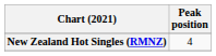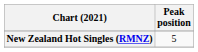New Zealand Hot Singles (RMNZ) | Peak position: 4 -> 5
